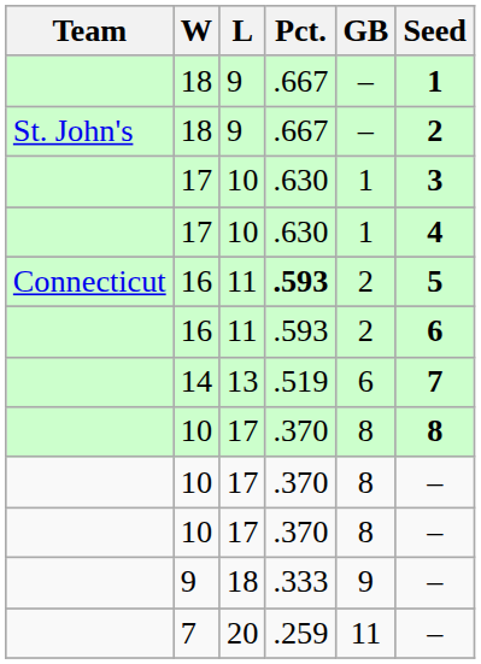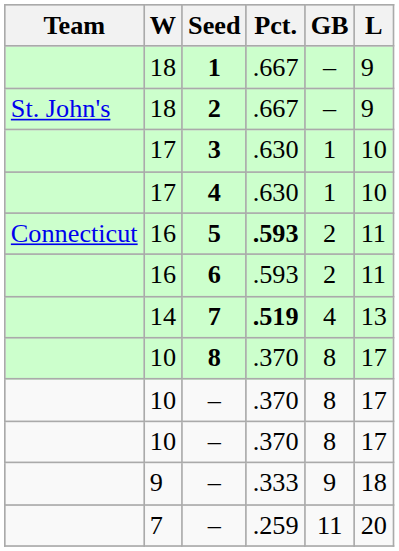columns swapped: L <-> Seed
14 | Pct.: normal -> bold
14 | GB: 6 -> 4
